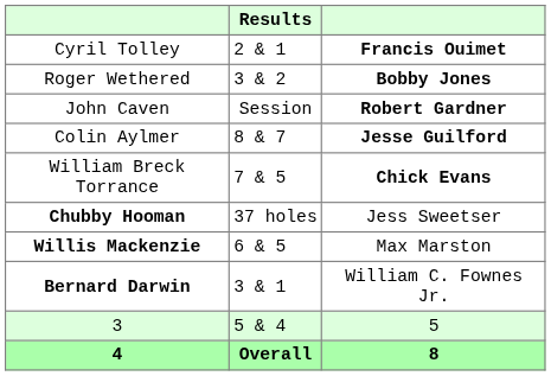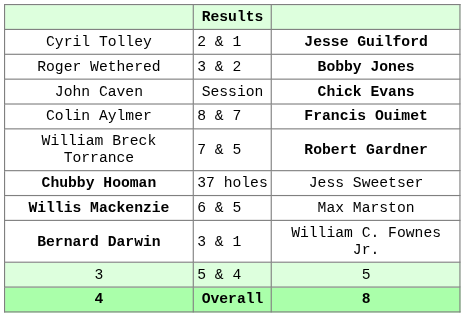Cyril Tolley | column 3: Francis Ouimet -> Jesse Guilford
John Caven | column 3: Robert Gardner -> Chick Evans
Colin Aylmer | column 3: Jesse Guilford -> Francis Ouimet
William Breck Torrance | column 3: Chick Evans -> Robert Gardner
